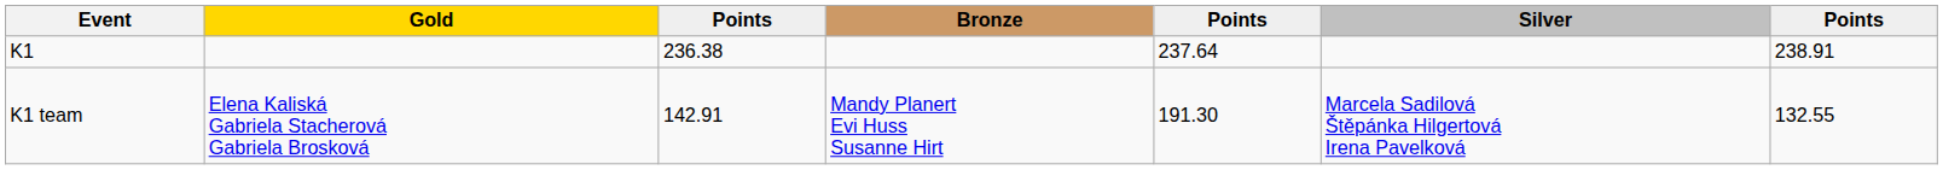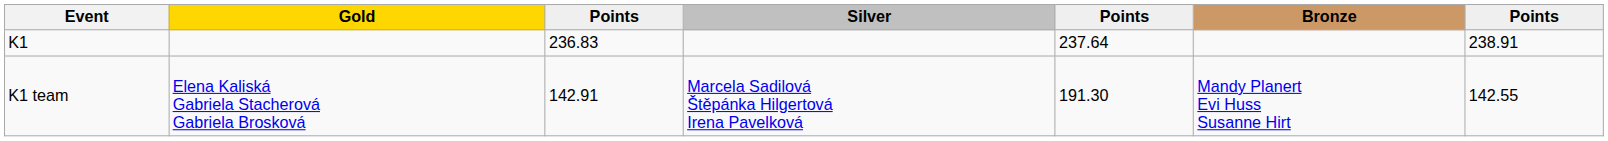columns swapped: Silver <-> Bronze
K1 | column 3: 236.38 -> 236.83
K1 team | column 7: 132.55 -> 142.55
